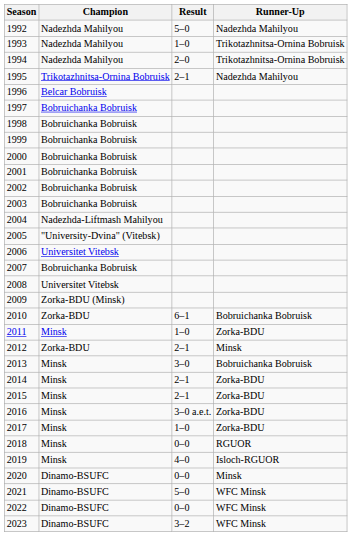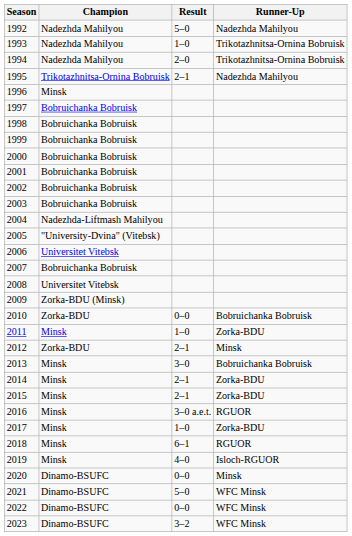1996 | Champion: Belcar Bobruisk -> Minsk
2010 | Result: 6–1 -> 0–0
2016 | Runner-Up: Zorka-BDU -> RGUOR
2018 | Result: 0–0 -> 6–1
